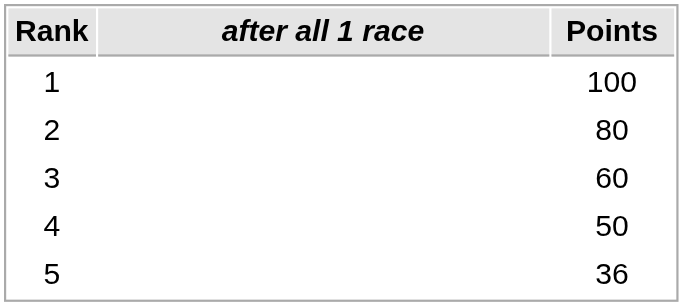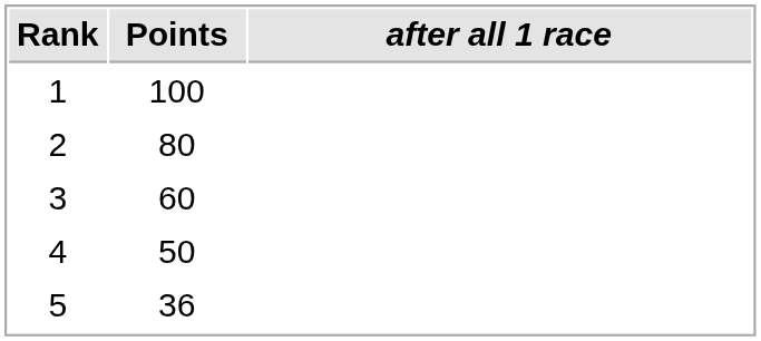columns swapped: after all 1 race <-> Points
